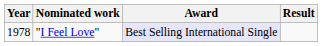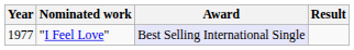"I Feel Love" | Year: 1978 -> 1977
